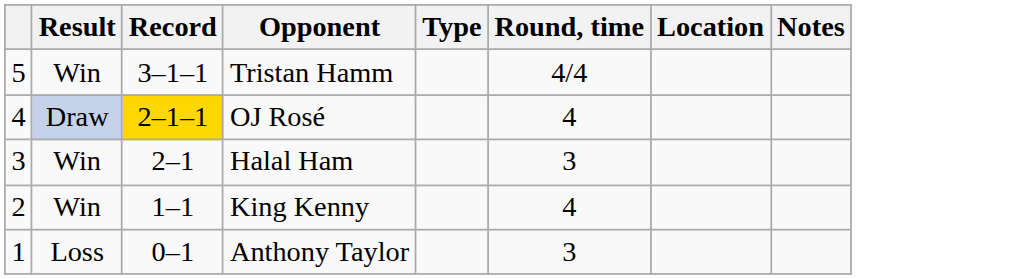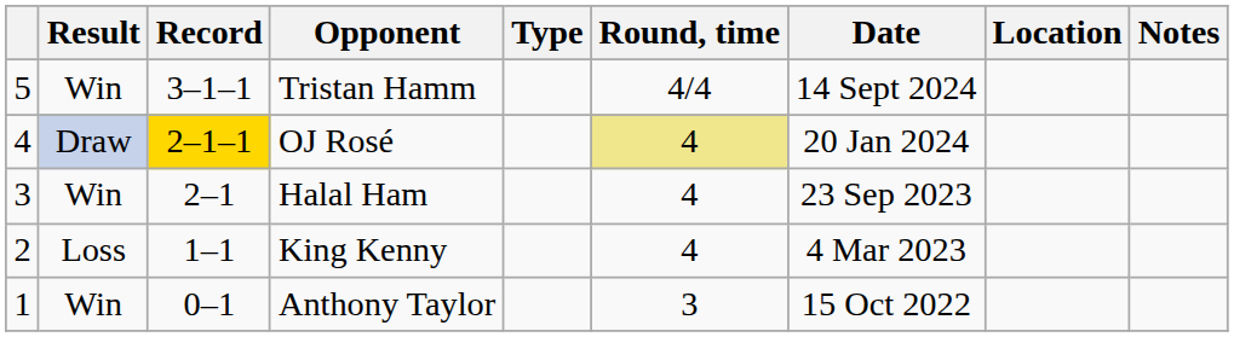+ column: Date | 14 Sept 2024 | 20 Jan 2024 | 23 Sep 2023 | 4 Mar 2023 | 15 Oct 2022
OJ Rosé | Round, time: no background -> khaki background
Halal Ham | Round, time: 3 -> 4
King Kenny | Result: Win -> Loss
Anthony Taylor | Result: Loss -> Win
